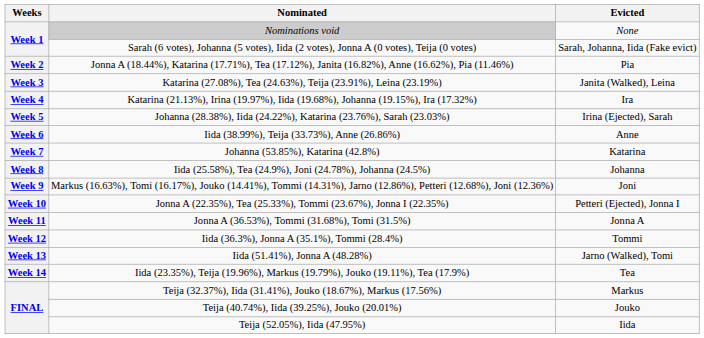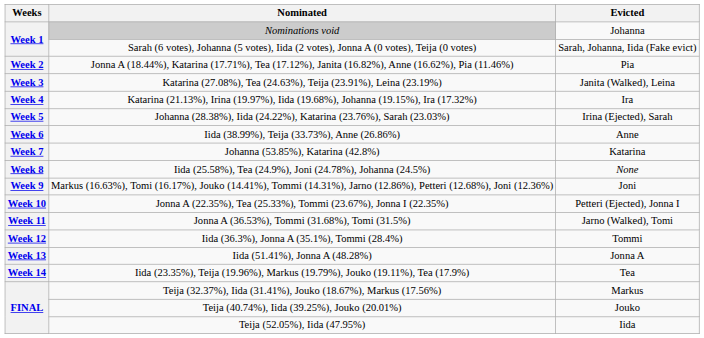Nominations void | Evicted: None -> Johanna
Iida (25.58%), Tea (24.9%), Joni (24.78%), Johanna (24.5%) | Evicted: Johanna -> None
Jonna A (36.53%), Tommi (31.68%), Tomi (31.5%) | Evicted: Jonna A -> Jarno (Walked), Tomi
Iida (51.41%), Jonna A (48.28%) | Evicted: Jarno (Walked), Tomi -> Jonna A
